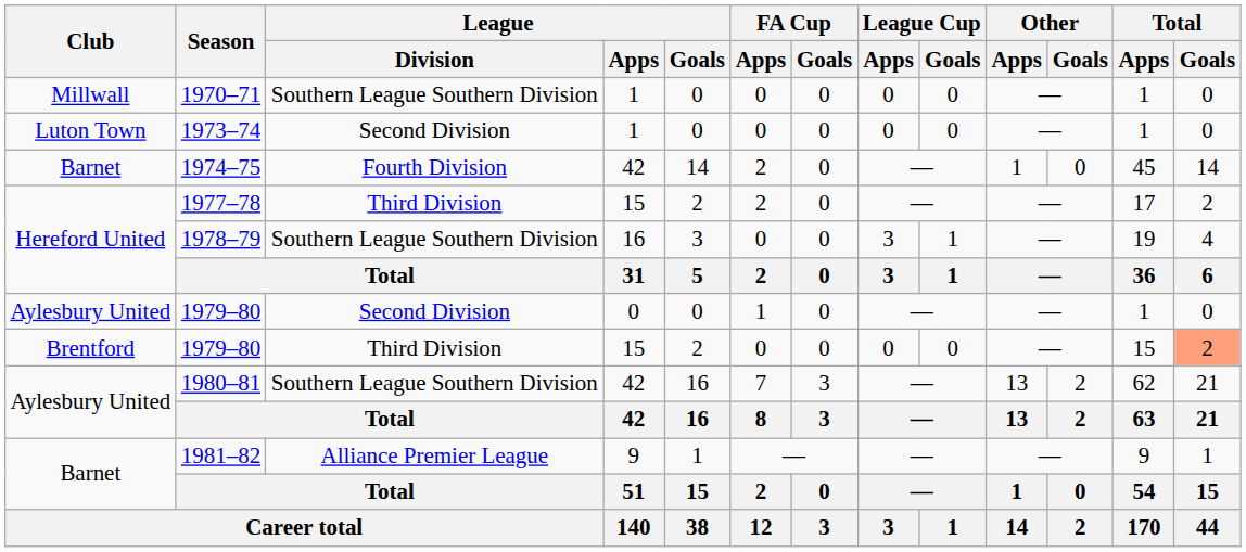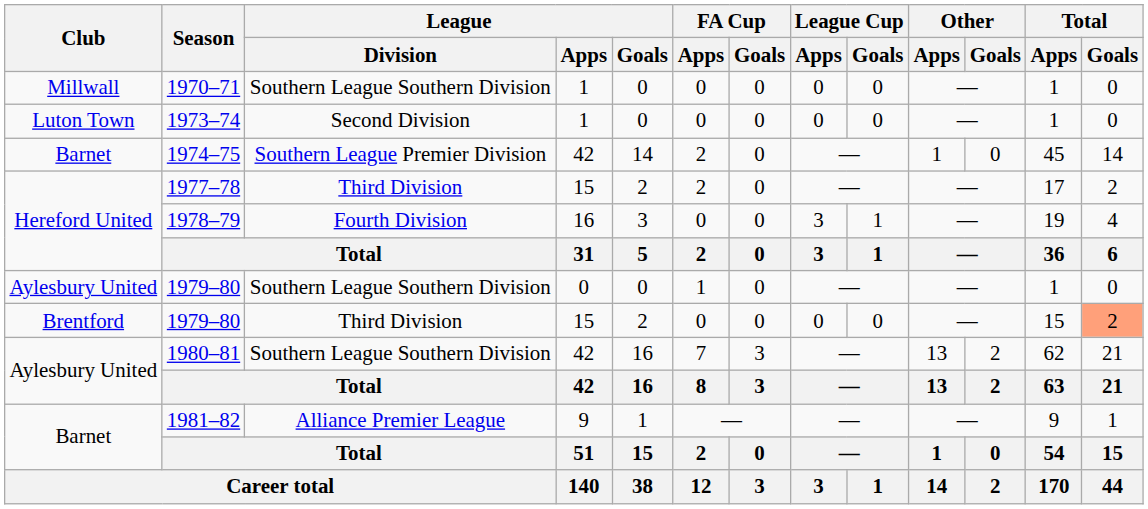1974–75 | League / Division: Fourth Division -> Southern League Premier Division
1978–79 | League / Division: Southern League Southern Division -> Fourth Division
Aylesbury United / 1979–80 | League / Division: Second Division -> Southern League Southern Division
